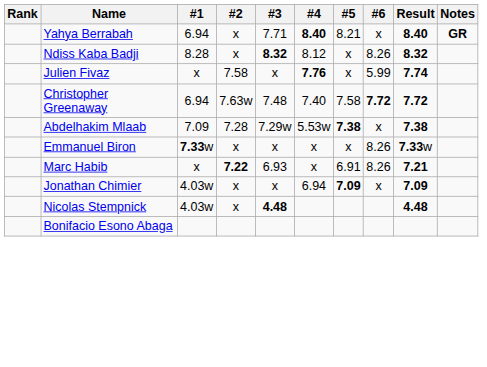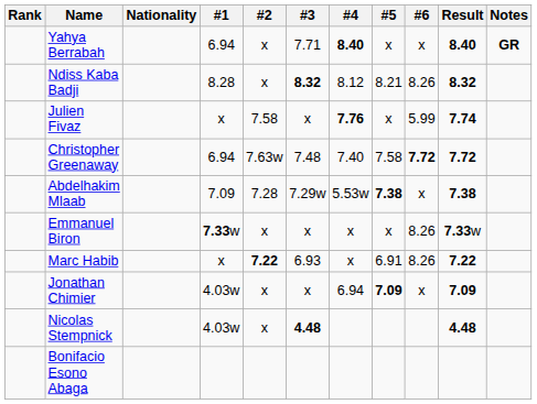+ column: Nationality
Yahya Berrabah | #5: 8.21 -> x
Ndiss Kaba Badji | #5: x -> 8.21
Marc Habib | Result: 7.21 -> 7.22
